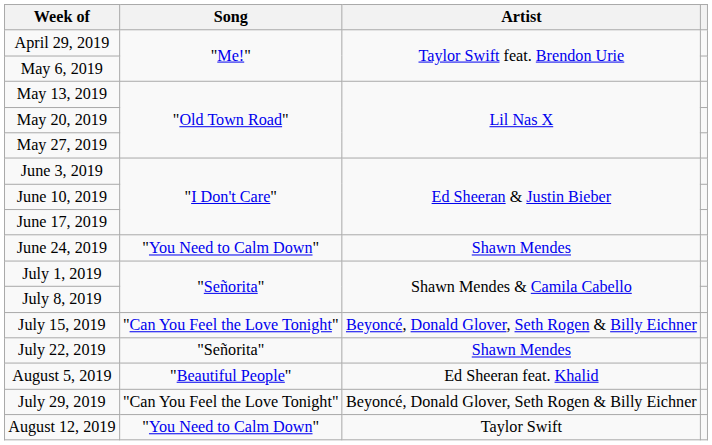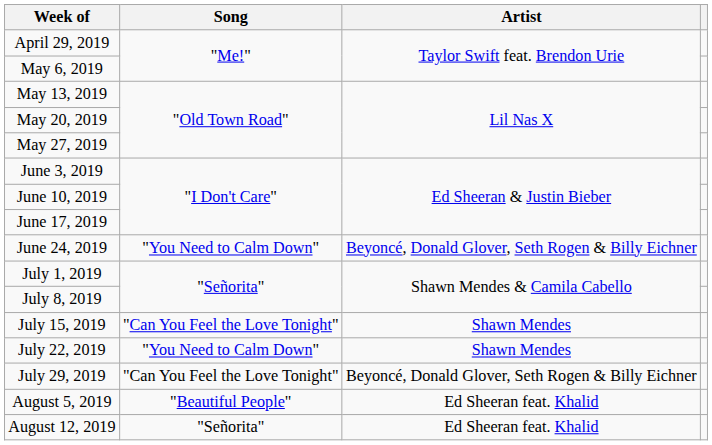June 24, 2019 | Artist: Shawn Mendes -> Beyoncé, Donald Glover, Seth Rogen & Billy Eichner
July 15, 2019 | Artist: Beyoncé, Donald Glover, Seth Rogen & Billy Eichner -> Shawn Mendes
July 22, 2019 | Song: "Señorita" -> "You Need to Calm Down"
rows swapped: July 29, 2019 <-> August 5, 2019
August 12, 2019 | Song: "You Need to Calm Down" -> "Señorita"
August 12, 2019 | Artist: Taylor Swift -> Ed Sheeran feat. Khalid
